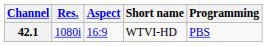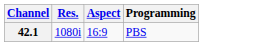- column: Short name | WTVI-HD
